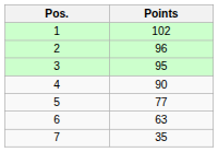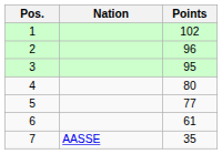+ column: Nation | AASSE
4 | Points: 90 -> 80
6 | Points: 63 -> 61
